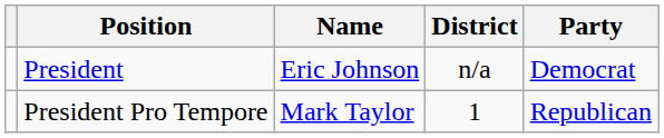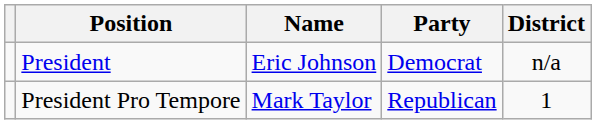columns swapped: Party <-> District
